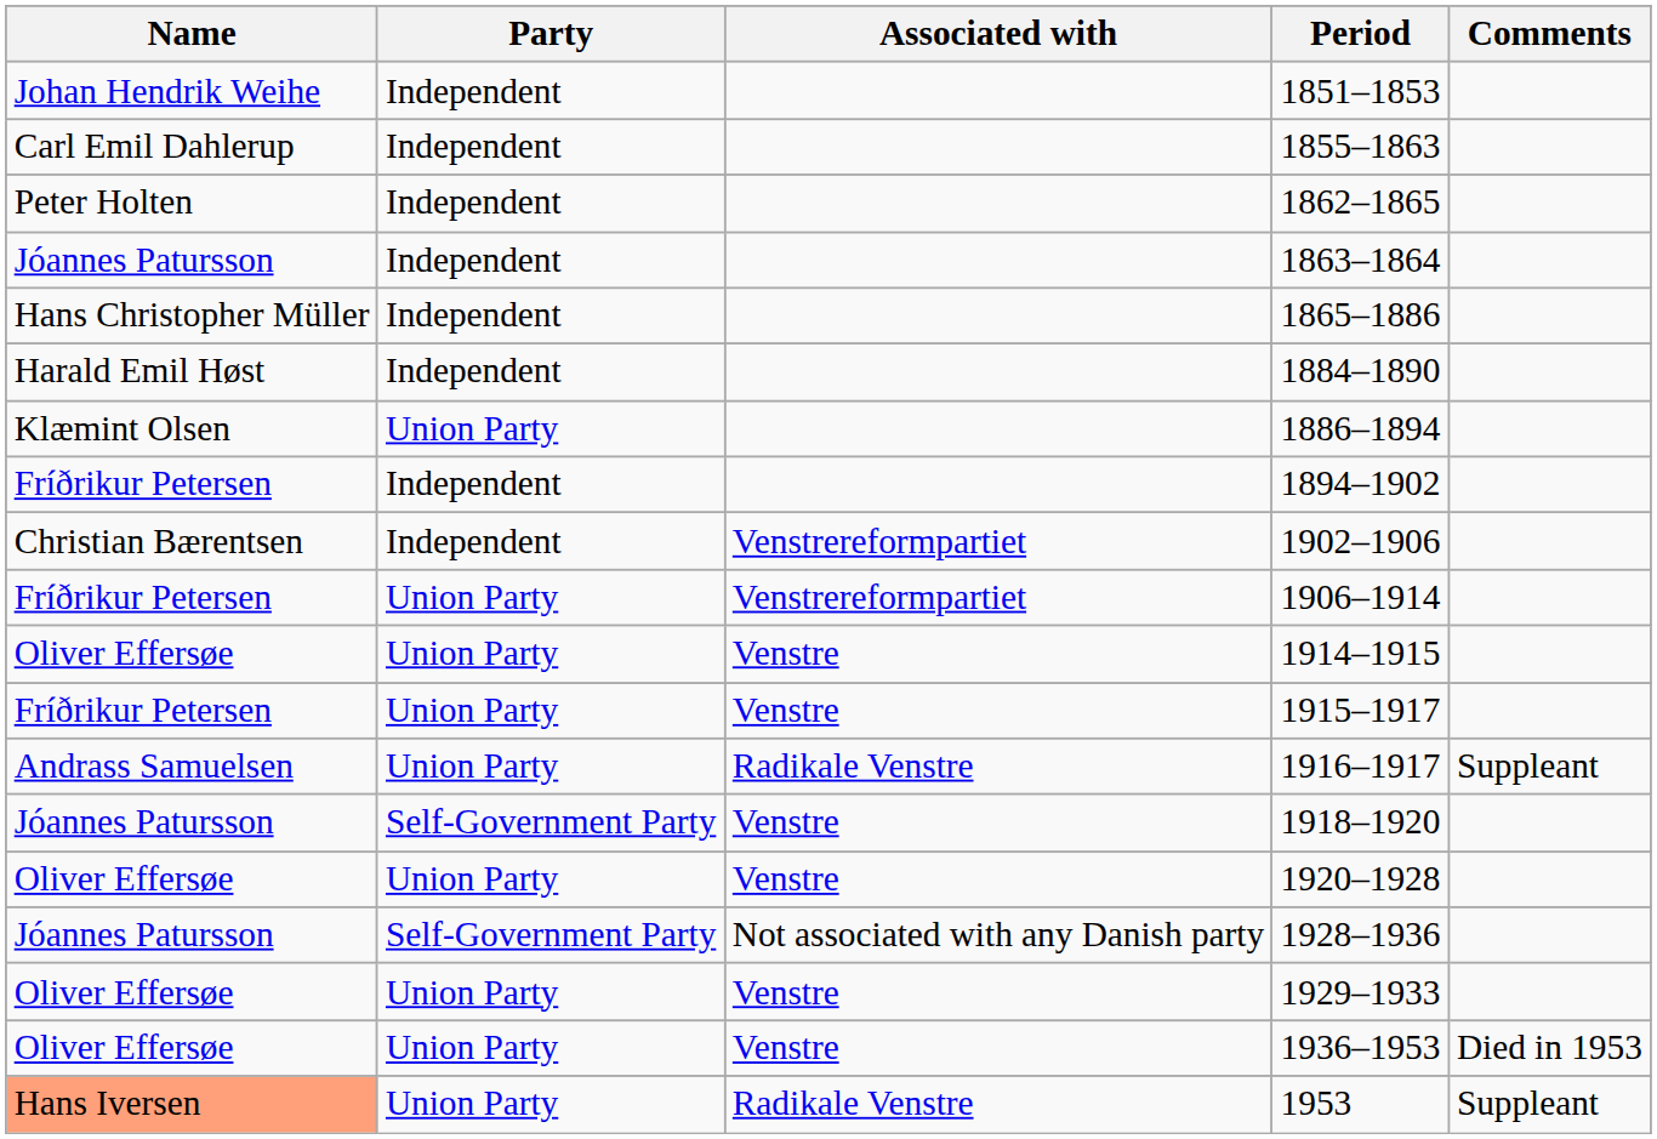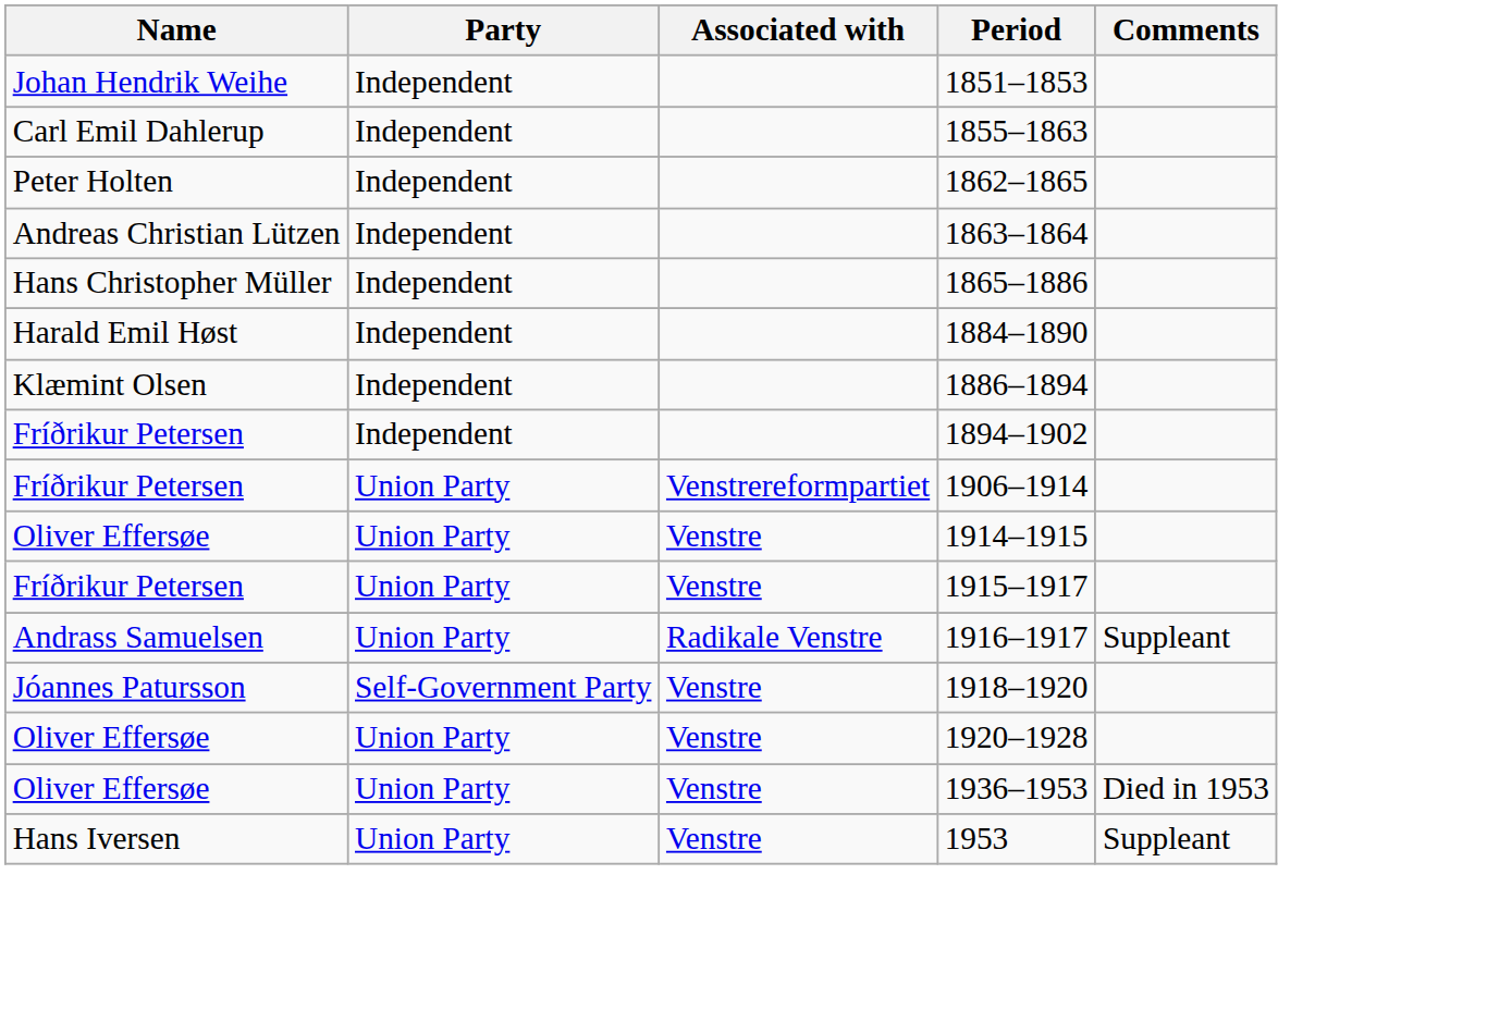1863–1864 | Name: Jóannes Patursson -> Andreas Christian Lützen
1886–1894 | Party: Union Party -> Independent
- row: Christian Bærentsen | Independent | Venstrereformpartiet | 1902–1906
- row: Jóannes Patursson | Self-Government Party | Not associated with any Danish party | 1928–1936
- row: Oliver Effersøe | Union Party | Venstre | 1929–1933
1953 | Name: lightsalmon background -> no background
1953 | Associated with: Radikale Venstre -> Venstre
